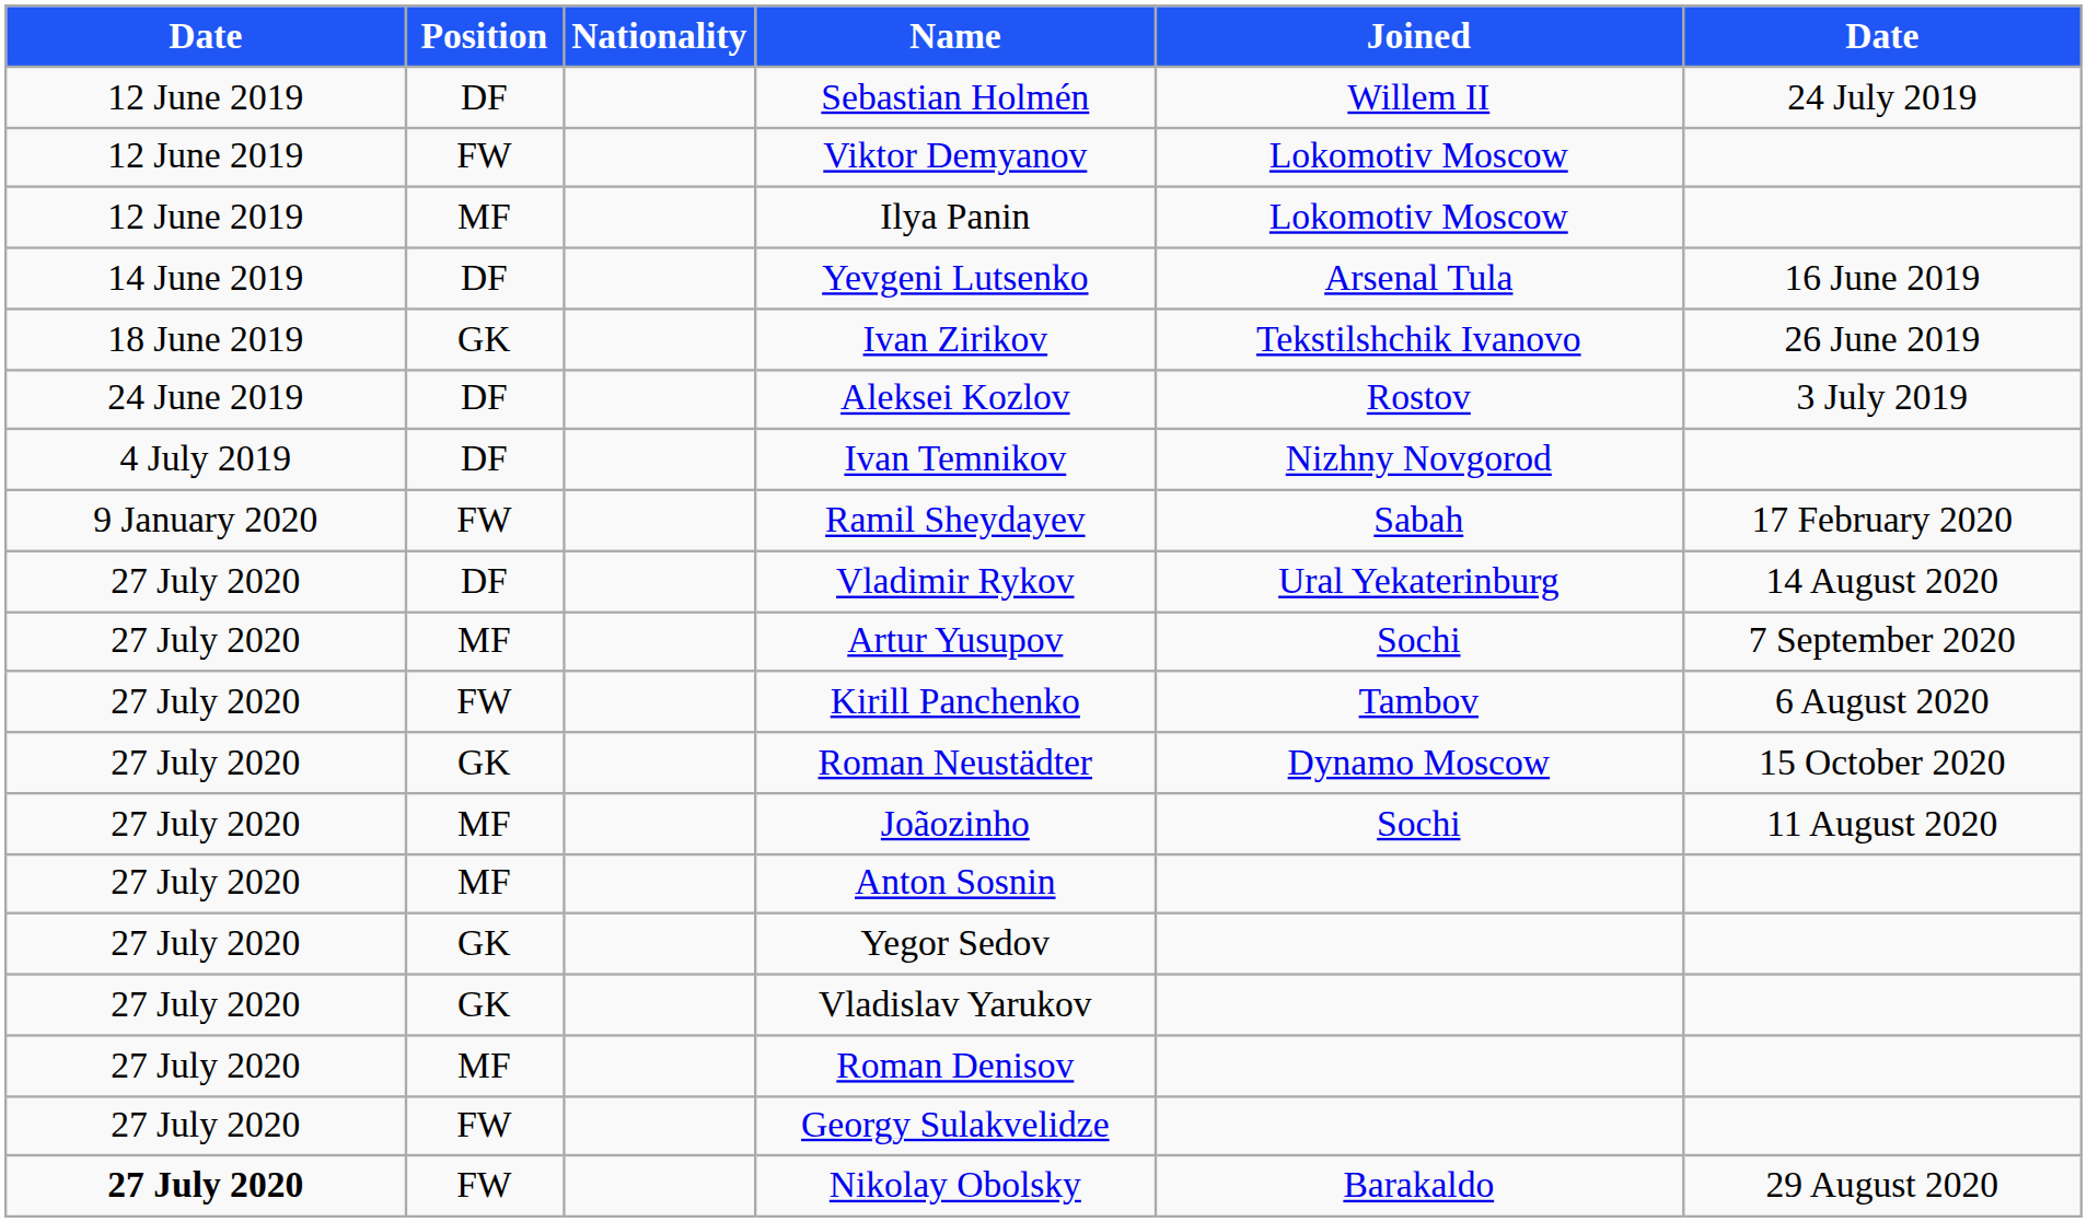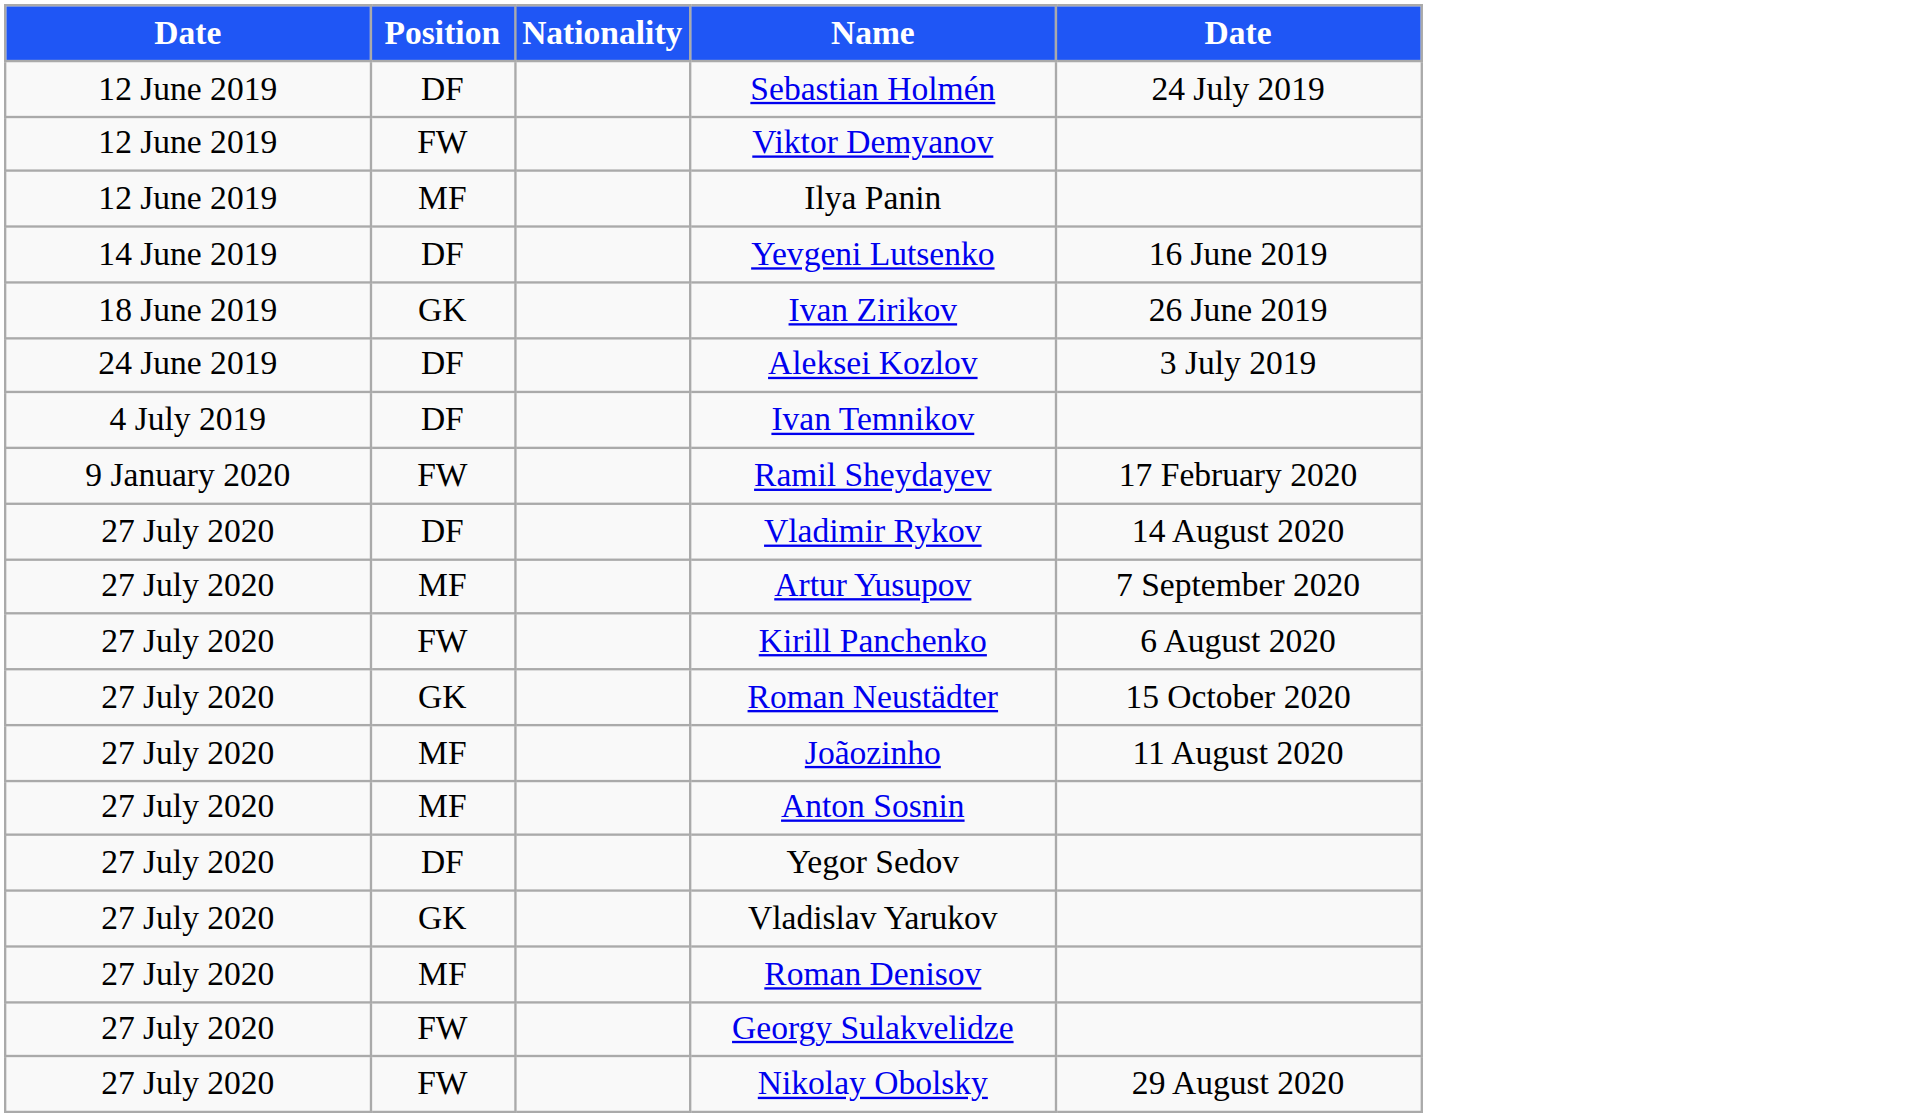- column: Joined | Willem II | Lokomotiv Moscow | Lokomotiv Moscow | Arsenal Tula | Tekstilshchik Ivanovo | Rostov | Nizhny Novgorod | Sabah | Ural Yekaterinburg | Sochi | Tambov | Dynamo Moscow | Sochi | Barakaldo
Yegor Sedov | Position: GK -> DF
Nikolay Obolsky | column 1: bold -> normal
